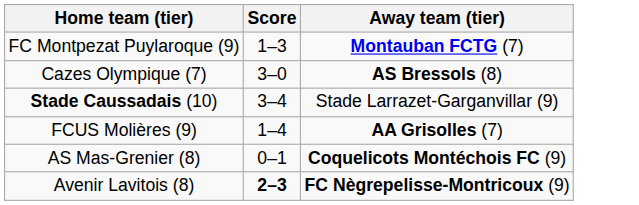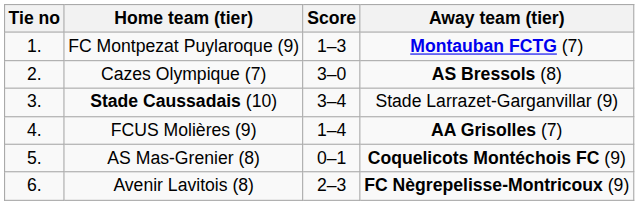+ column: Tie no | 1. | 2. | 3. | 4. | 5. | 6.
Avenir Lavitois (8) | Score: bold -> normal
